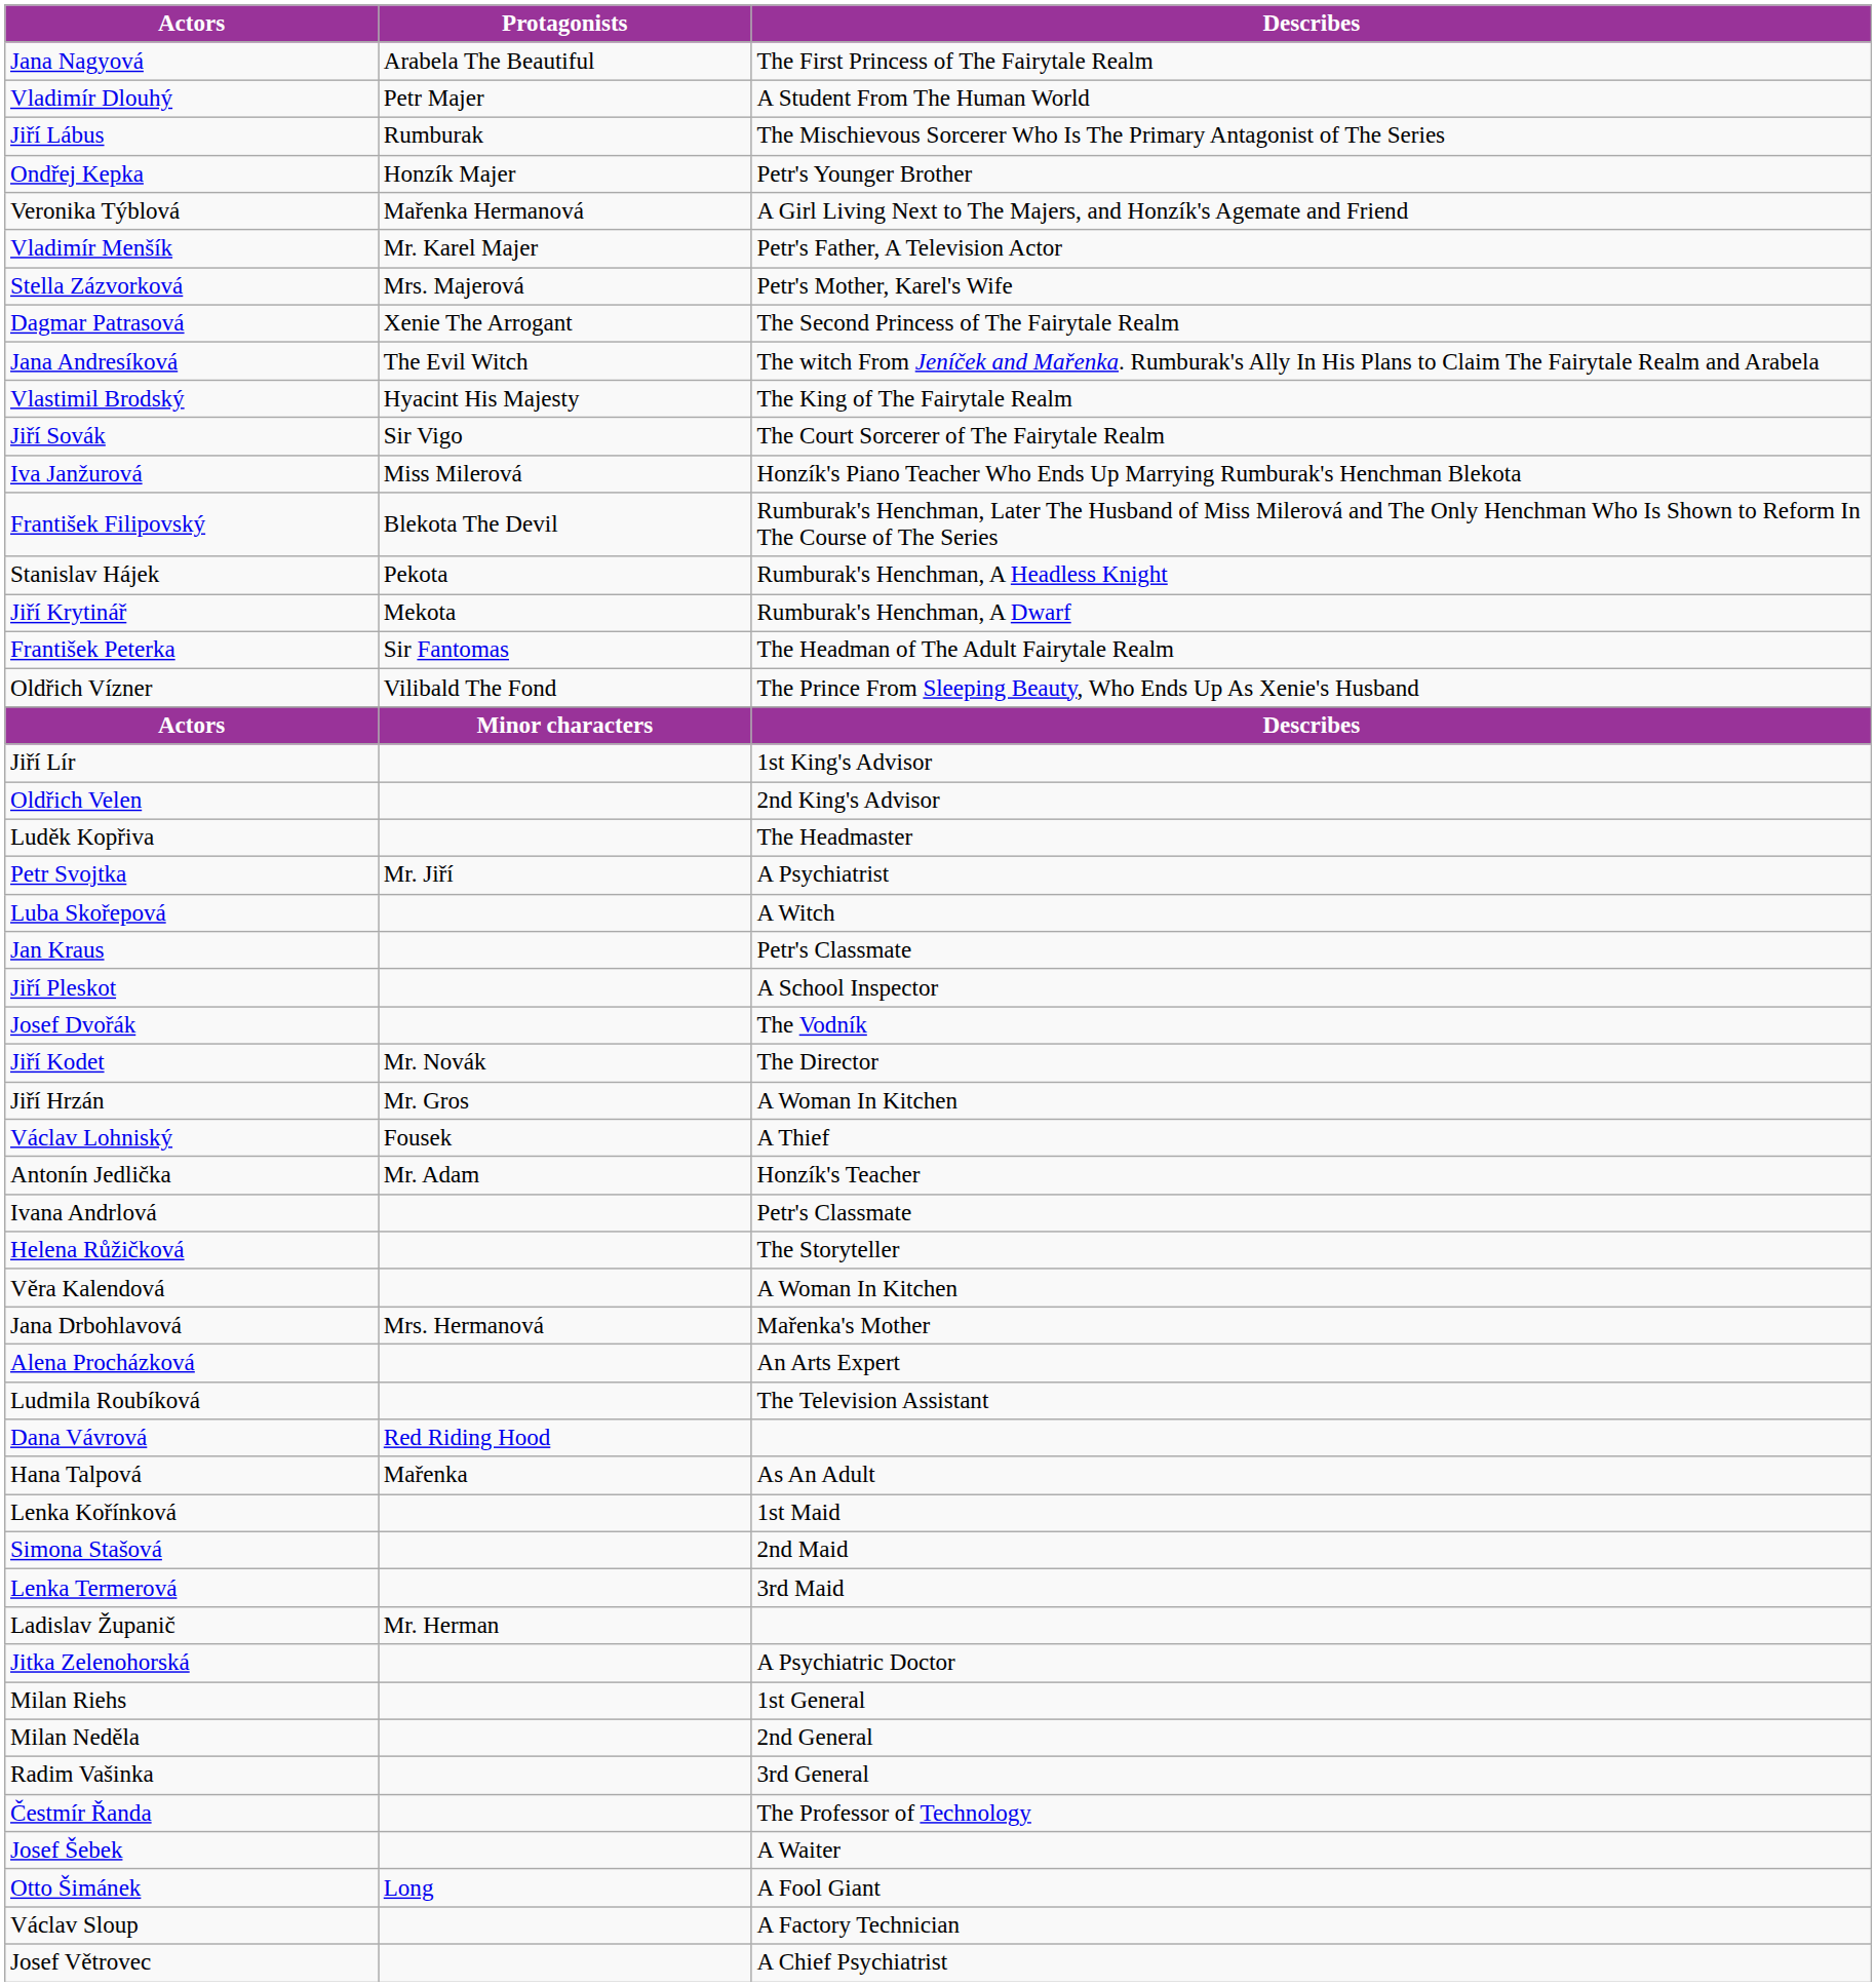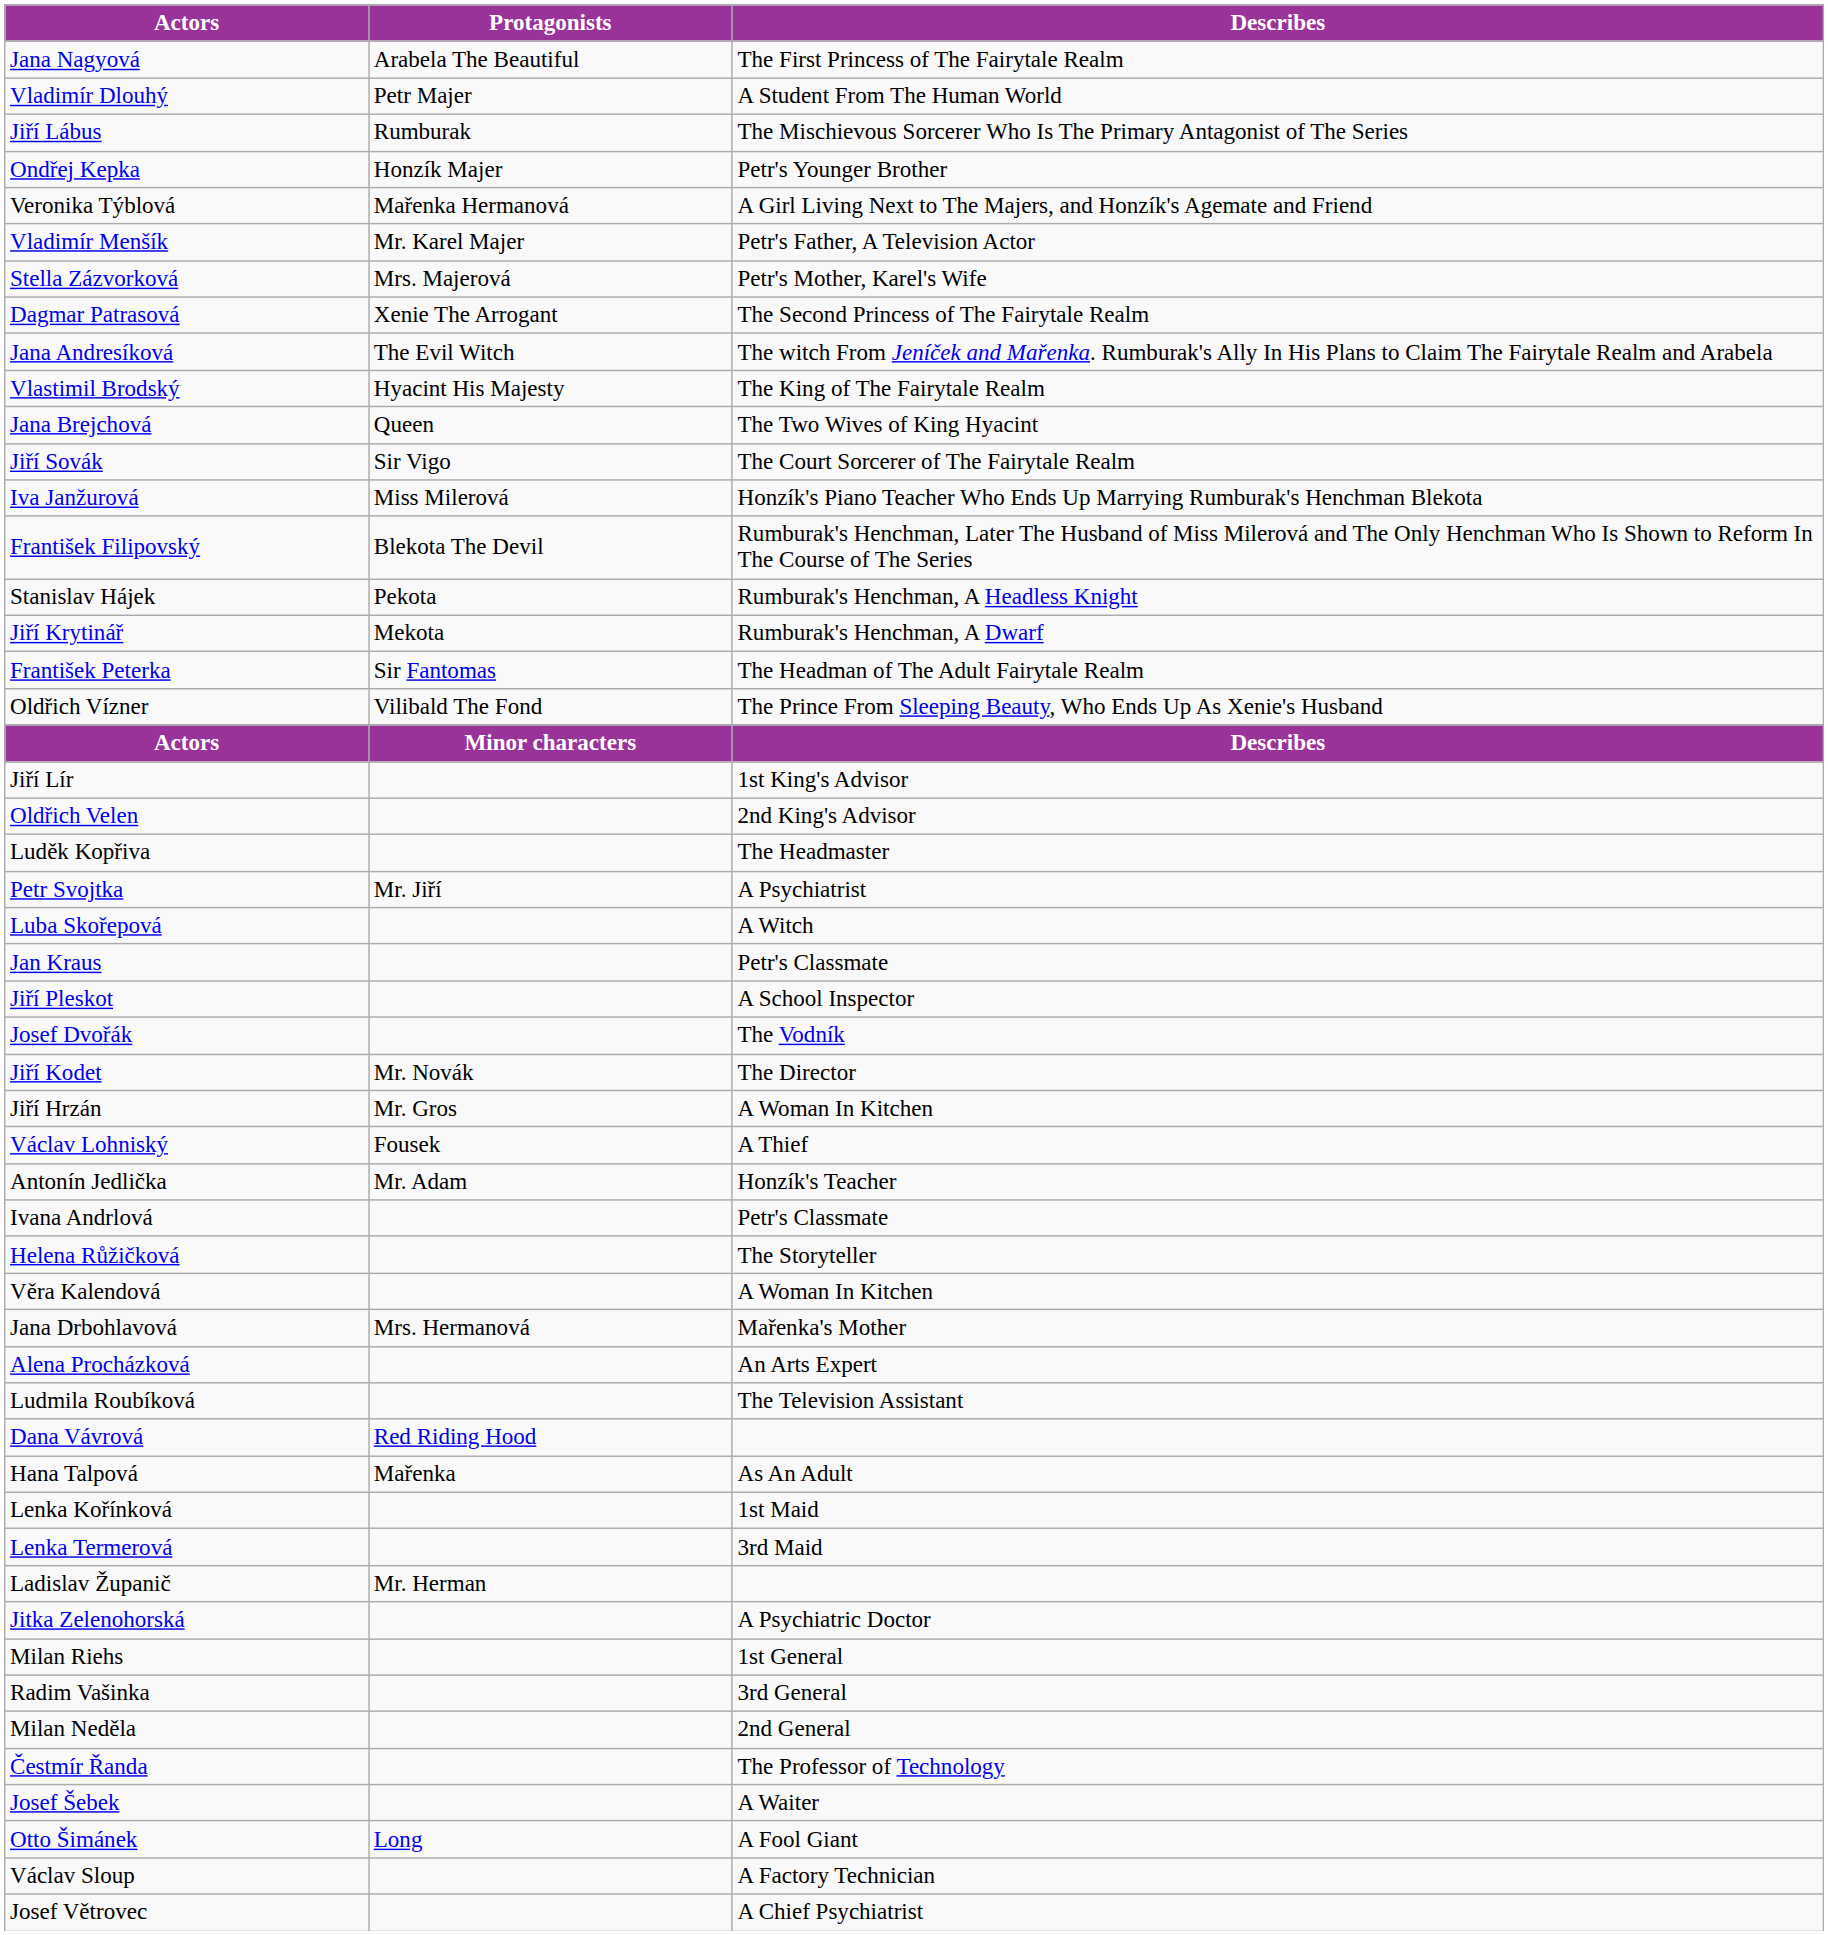+ row: Jana Brejchová | Queen | The Two Wives of King Hyacint
- row: Simona Stašová | 2nd Maid
rows swapped: Milan Neděla <-> Radim Vašinka
